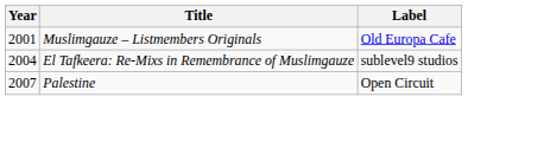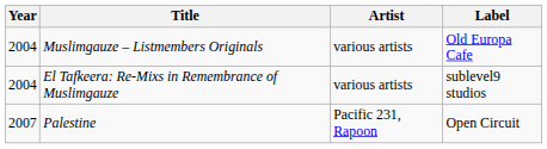+ column: Artist | various artists | various artists | Pacific 231, Rapoon
Muslimgauze – Listmembers Originals | Year: 2001 -> 2004
